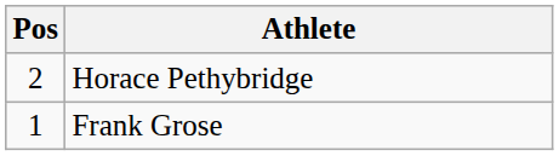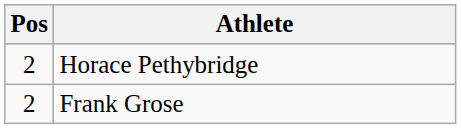Frank Grose | Pos: 1 -> 2
